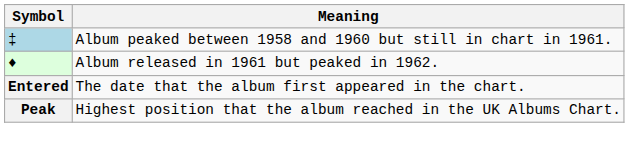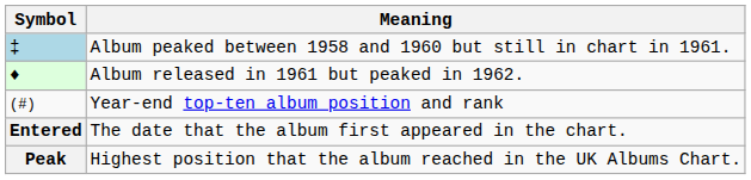+ row: (#) | Year-end top-ten album position and rank
